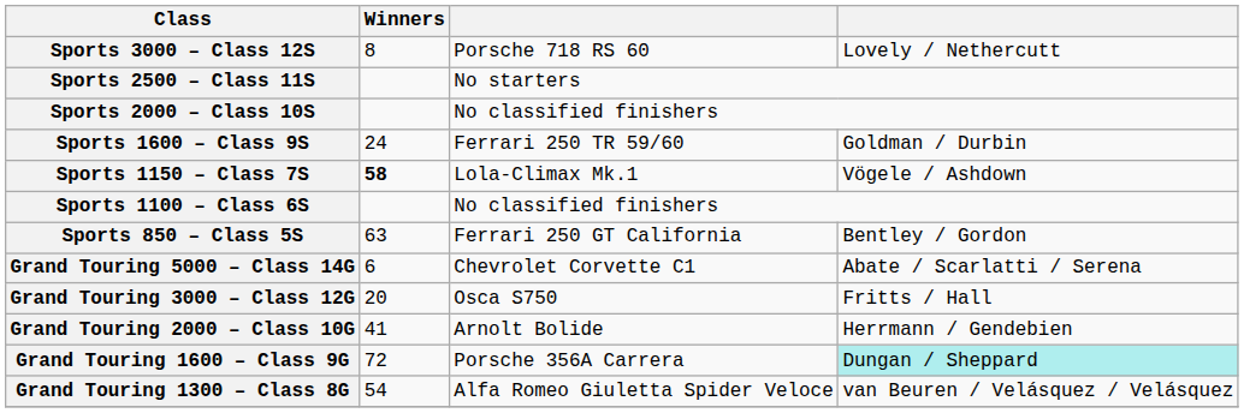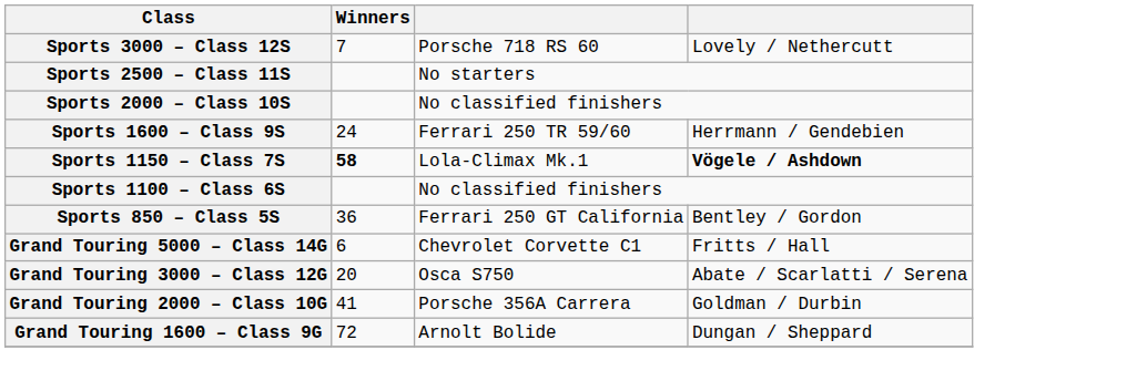Sports 3000 – Class 12S | Winners: 8 -> 7
Sports 1600 – Class 9S | column 4: Goldman / Durbin -> Herrmann / Gendebien
Sports 1150 – Class 7S | column 4: normal -> bold
Sports 850 – Class 5S | Winners: 63 -> 36
Grand Touring 5000 – Class 14G | column 4: Abate / Scarlatti / Serena -> Fritts / Hall
Grand Touring 3000 – Class 12G | column 4: Fritts / Hall -> Abate / Scarlatti / Serena
Grand Touring 2000 – Class 10G | column 3: Arnolt Bolide -> Porsche 356A Carrera
Grand Touring 2000 – Class 10G | column 4: Herrmann / Gendebien -> Goldman / Durbin
Grand Touring 1600 – Class 9G | column 3: Porsche 356A Carrera -> Arnolt Bolide
Grand Touring 1600 – Class 9G | column 4: paleturquoise background -> no background
- row: Grand Touring 1300 – Class 8G | 54 | Alfa Romeo Giuletta Spider Veloce | van Beuren / Velásquez / Velásquez
